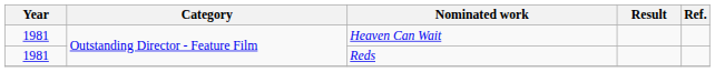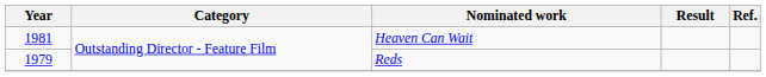Reds | Year: 1981 -> 1979
